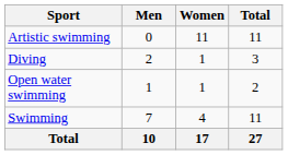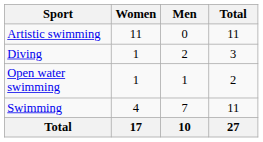columns swapped: Men <-> Women
